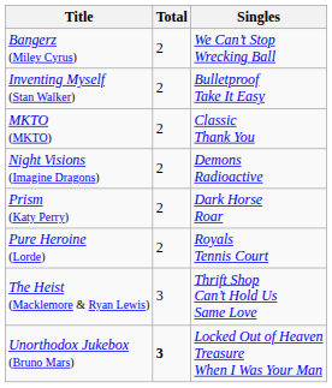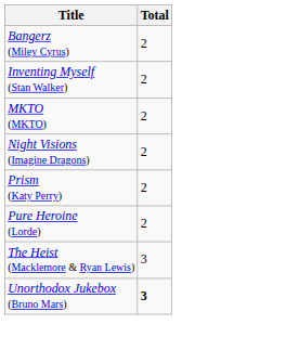- column: Singles | We Can’t Stop Wrecking Ball | Bulletproof Take It Easy | Classic Thank You | Demons Radioactive | Dark Horse Roar | Royals Tennis Court | Thrift Shop Can’t Hold Us Same Love | Locked Out of Heaven Treasure When I Was Your Man
